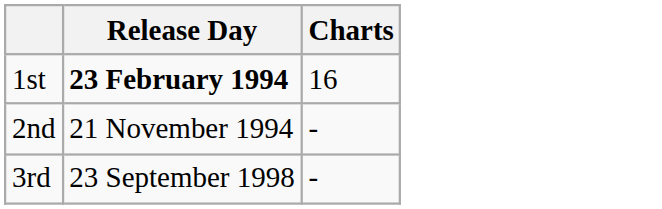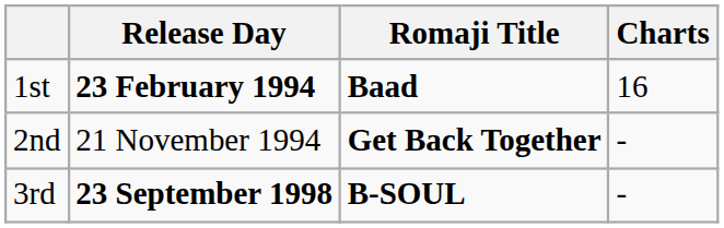+ column: Romaji Title | Baad | Get Back Together | B-SOUL
3rd | Release Day: normal -> bold
